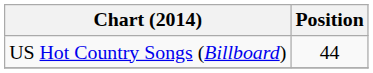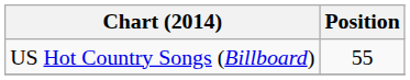US Hot Country Songs (Billboard) | Position: 44 -> 55
